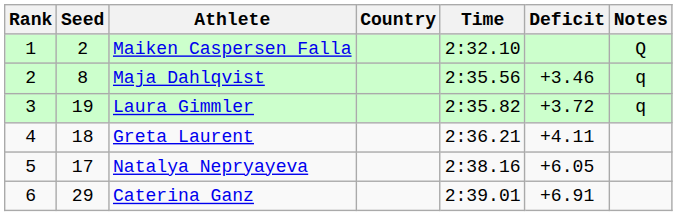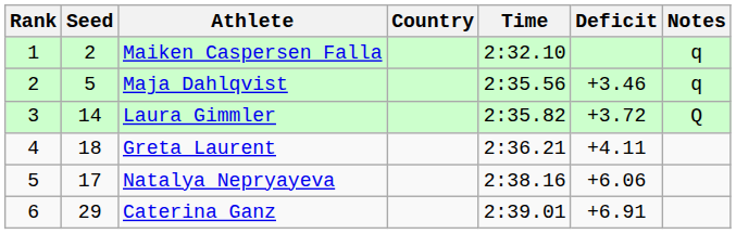Maiken Caspersen Falla | Notes: Q -> q
Maja Dahlqvist | Seed: 8 -> 5
Laura Gimmler | Seed: 19 -> 14
Laura Gimmler | Notes: q -> Q
Natalya Nepryayeva | Deficit: +6.05 -> +6.06
